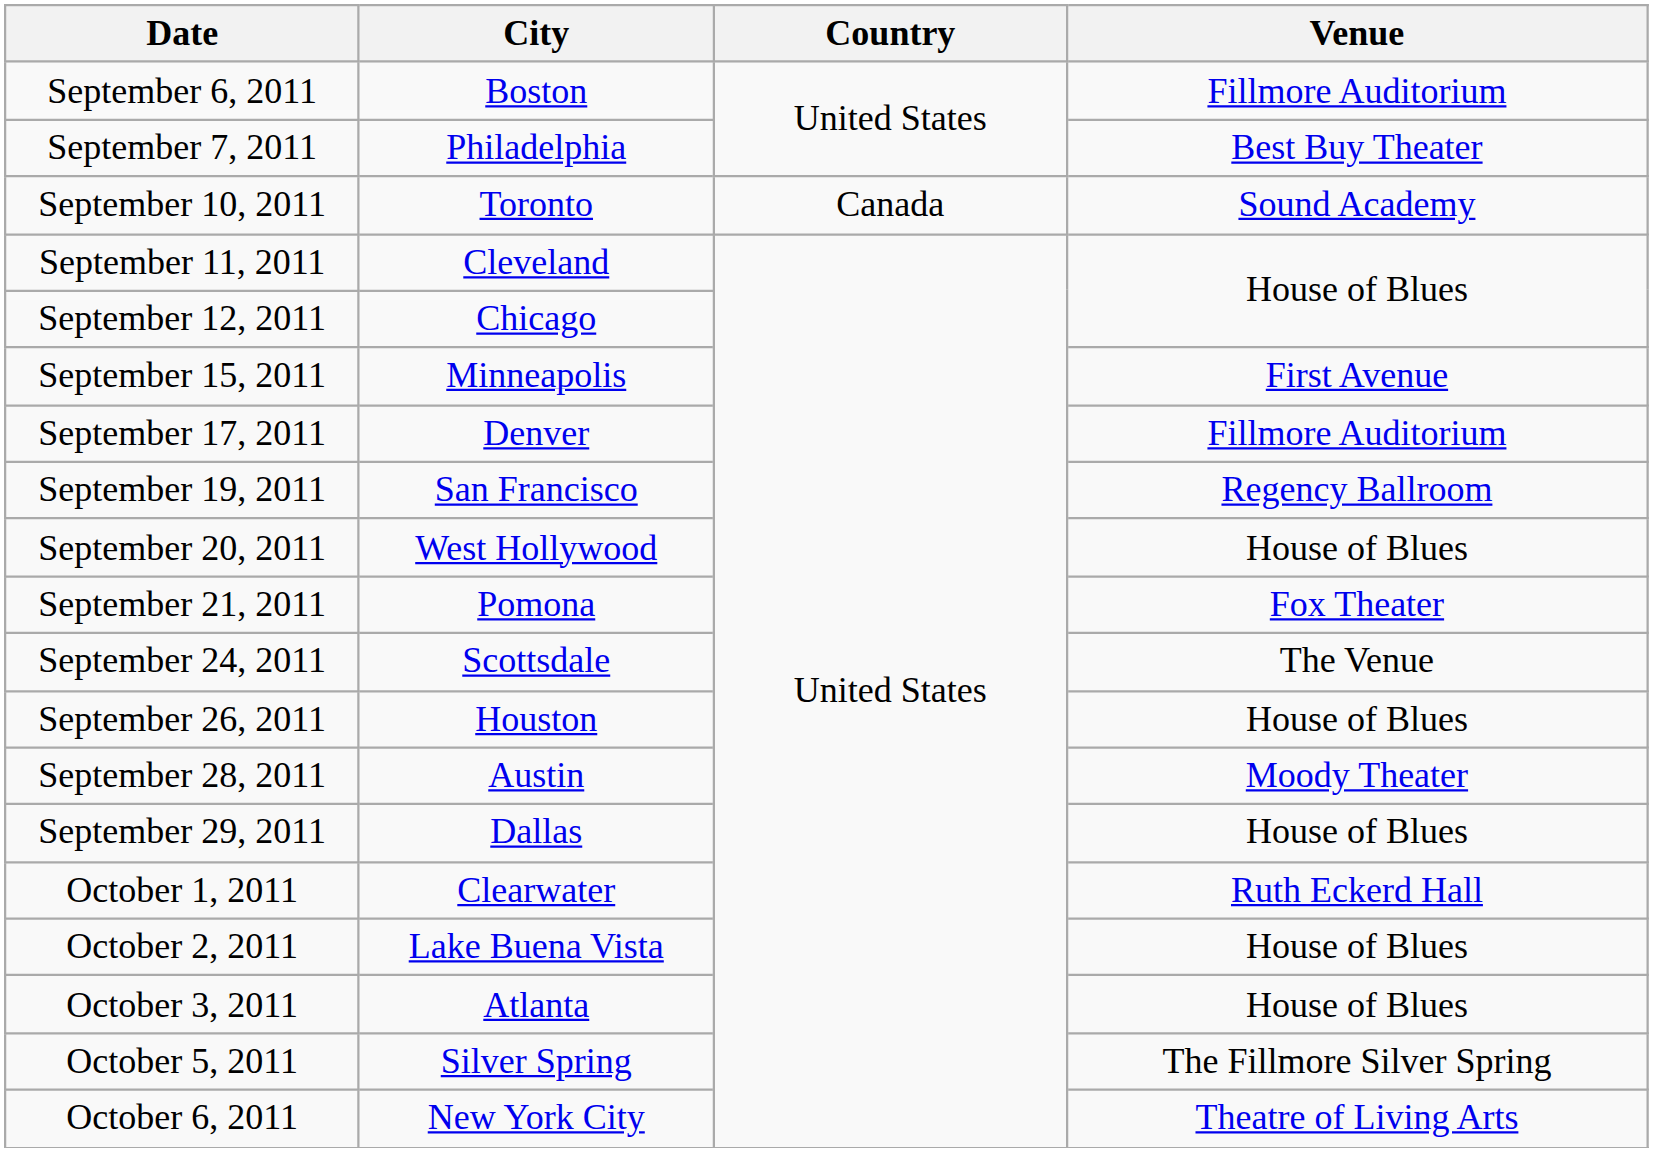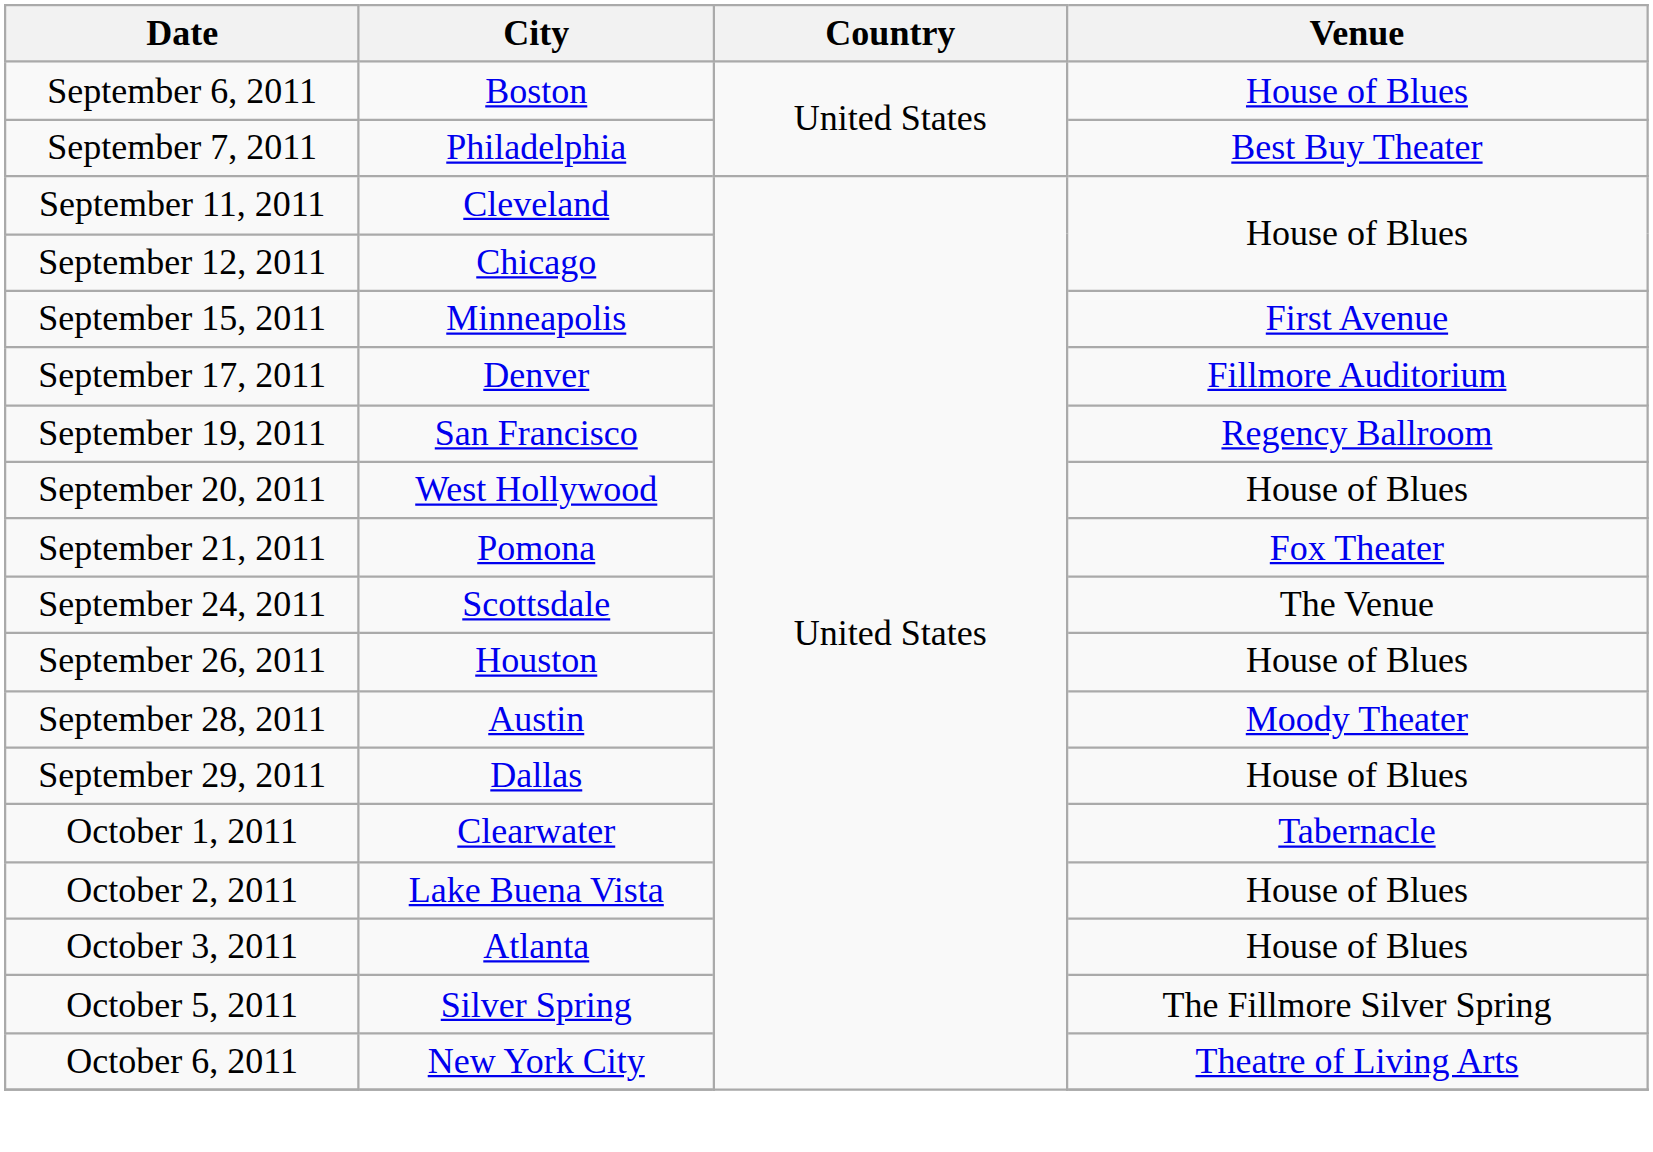September 6, 2011 | Venue: Fillmore Auditorium -> House of Blues
- row: September 10, 2011 | Toronto | Canada | Sound Academy
October 1, 2011 | Venue: Ruth Eckerd Hall -> Tabernacle
